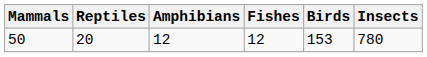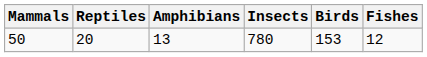columns swapped: Insects <-> Fishes
50 | Amphibians: 12 -> 13
